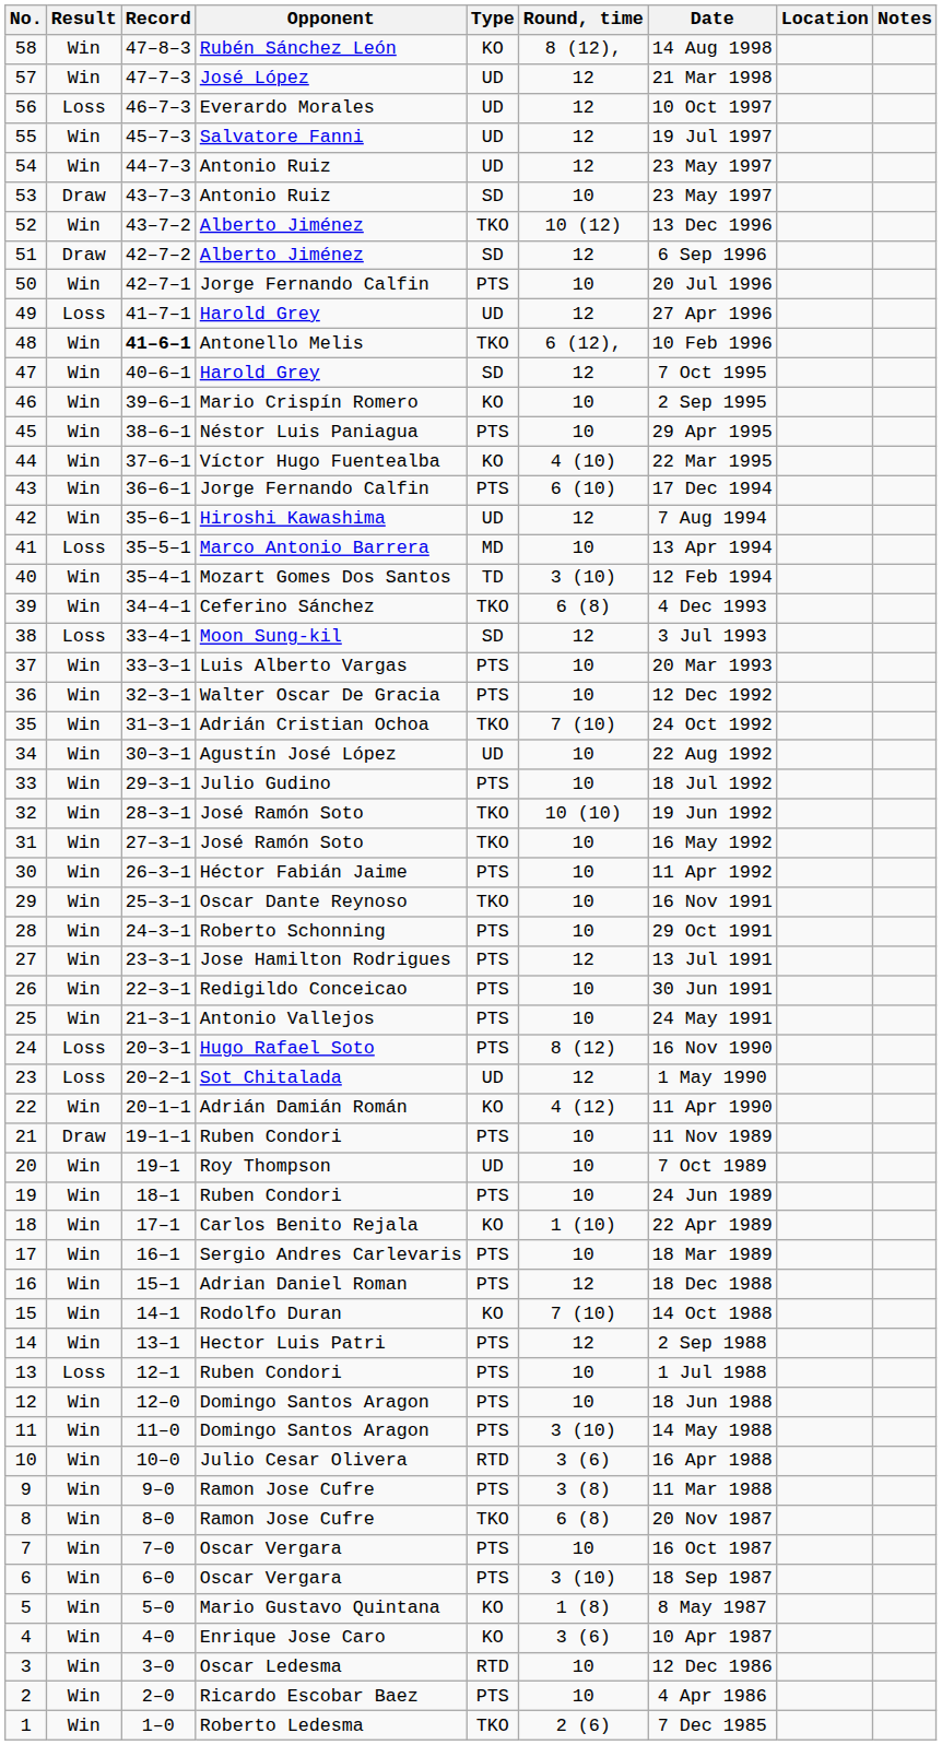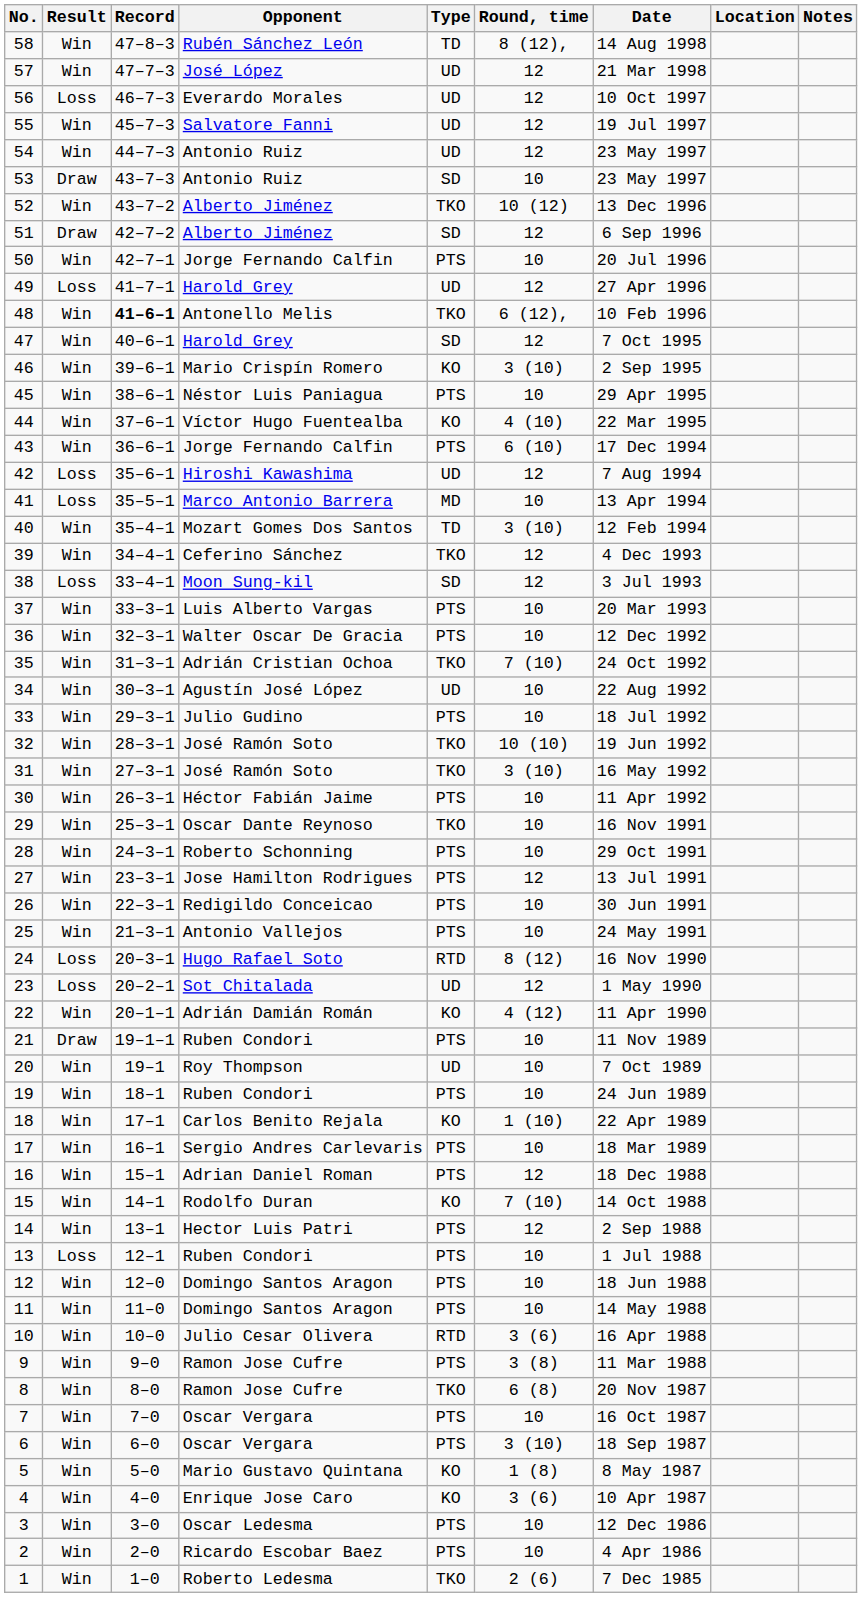58 | Type: KO -> TD
46 | Round, time: 10 -> 3 (10)
42 | Result: Win -> Loss
39 | Round, time: 6 (8) -> 12
31 | Round, time: 10 -> 3 (10)
24 | Type: PTS -> RTD
11 | Round, time: 3 (10) -> 10
3 | Type: RTD -> PTS
